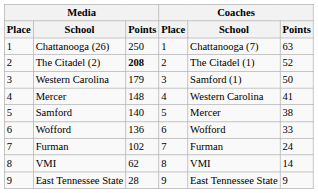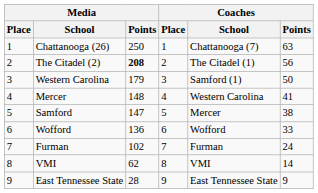The Citadel (2) | Coaches / Points: 52 -> 56
Samford | Media / Points: 140 -> 147
